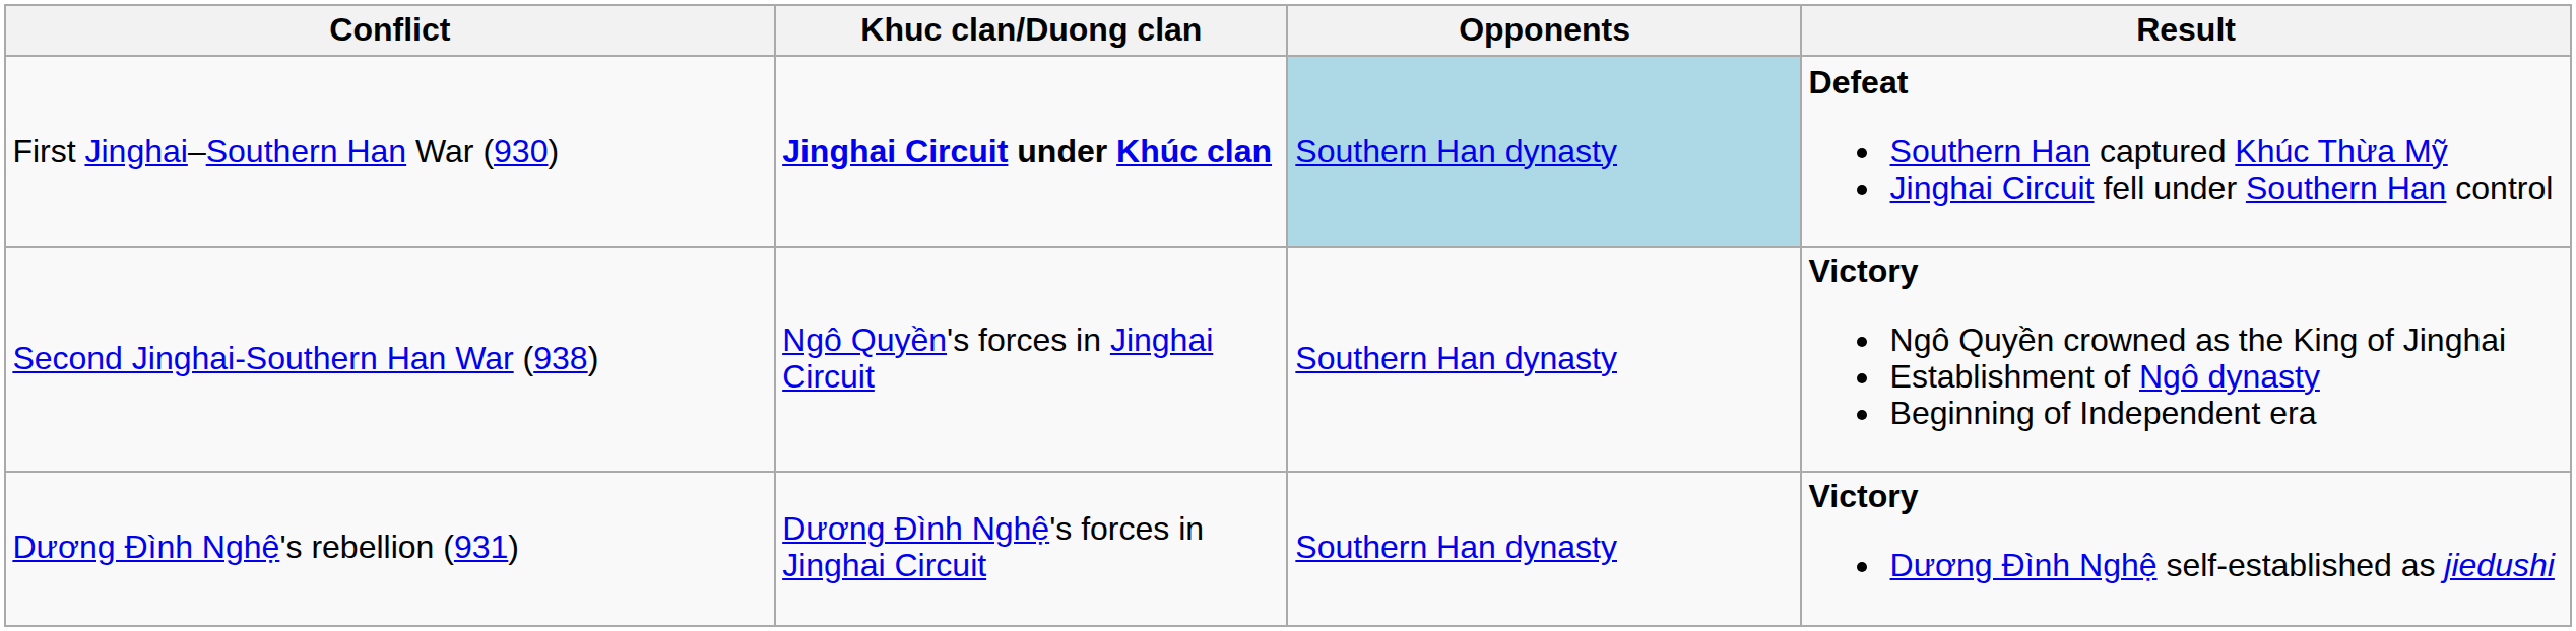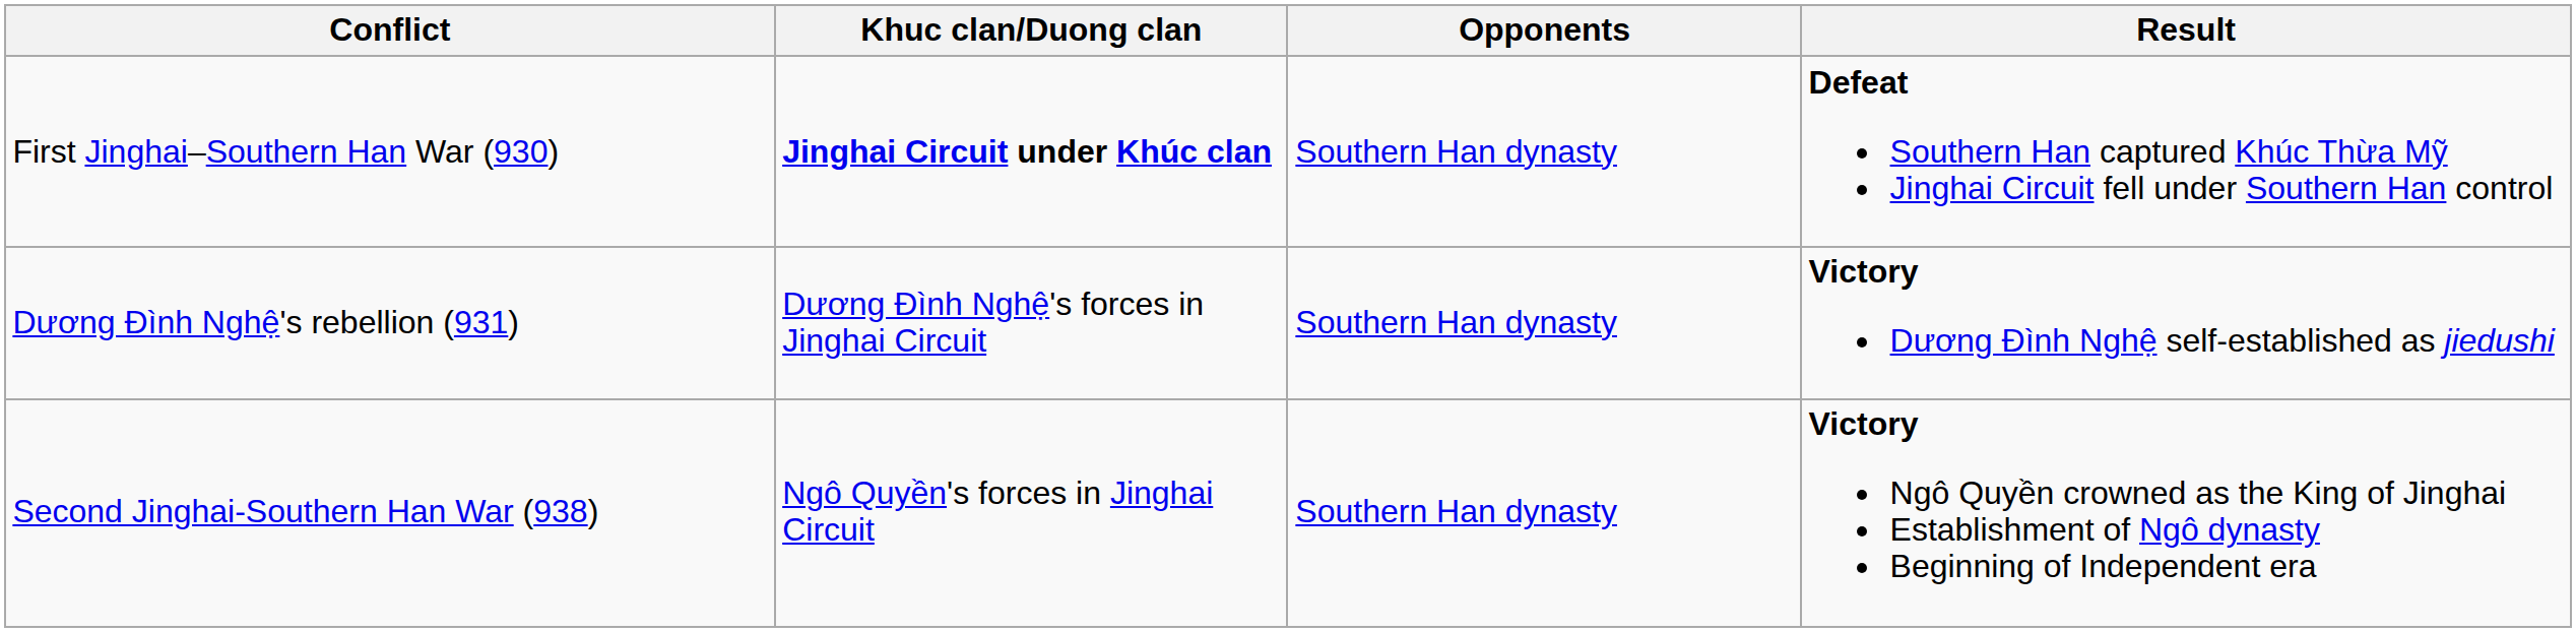First Jinghai–Southern Han War (930) | Opponents: lightblue background -> no background
rows swapped: Dương Đình Nghệ's rebellion (931) <-> Second Jinghai-Southern Han War (938)
